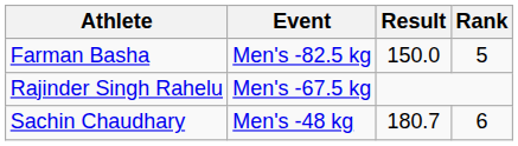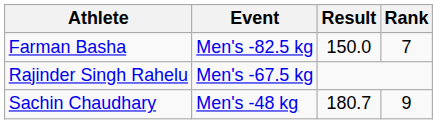Farman Basha | Rank: 5 -> 7
Sachin Chaudhary | Rank: 6 -> 9
